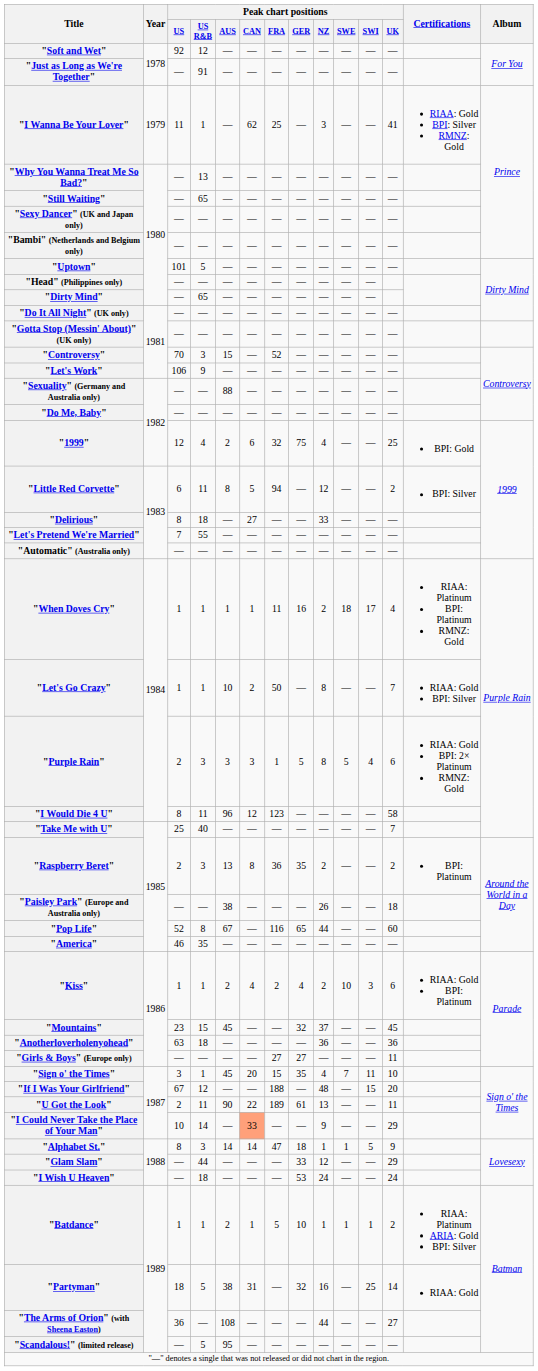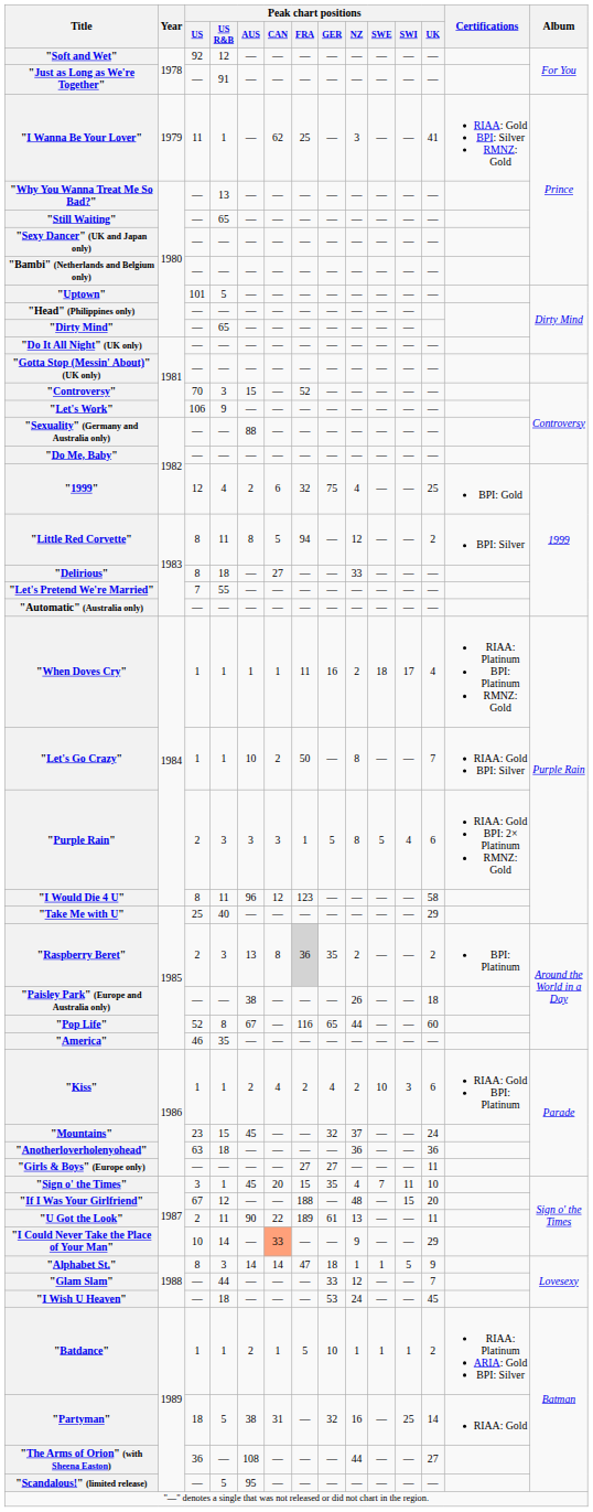"Little Red Corvette" | Peak chart positions / US: 6 -> 8
"Take Me with U" | Peak chart positions / UK: 7 -> 29
"Raspberry Beret" | Peak chart positions / FRA: no background -> lightgrey background
"Mountains" | Peak chart positions / UK: 45 -> 24
"Glam Slam" | Peak chart positions / UK: 29 -> 7
"I Wish U Heaven" | Peak chart positions / UK: 24 -> 45
